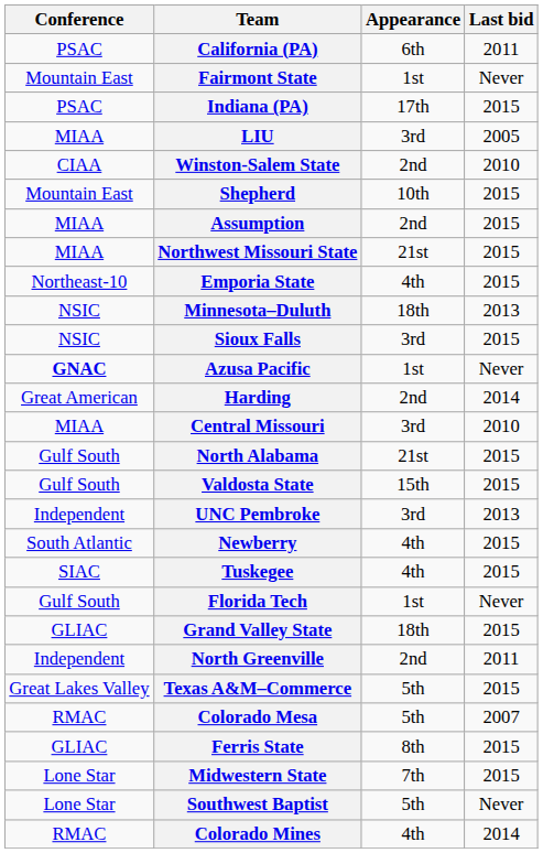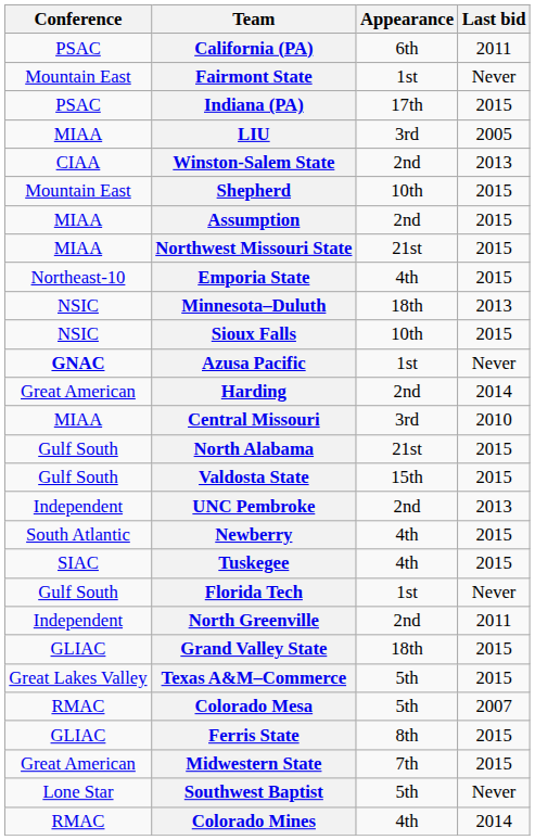Winston-Salem State | Last bid: 2010 -> 2013
Sioux Falls | Appearance: 3rd -> 10th
UNC Pembroke | Appearance: 3rd -> 2nd
rows swapped: North Greenville <-> Grand Valley State
Midwestern State | Conference: Lone Star -> Great American
